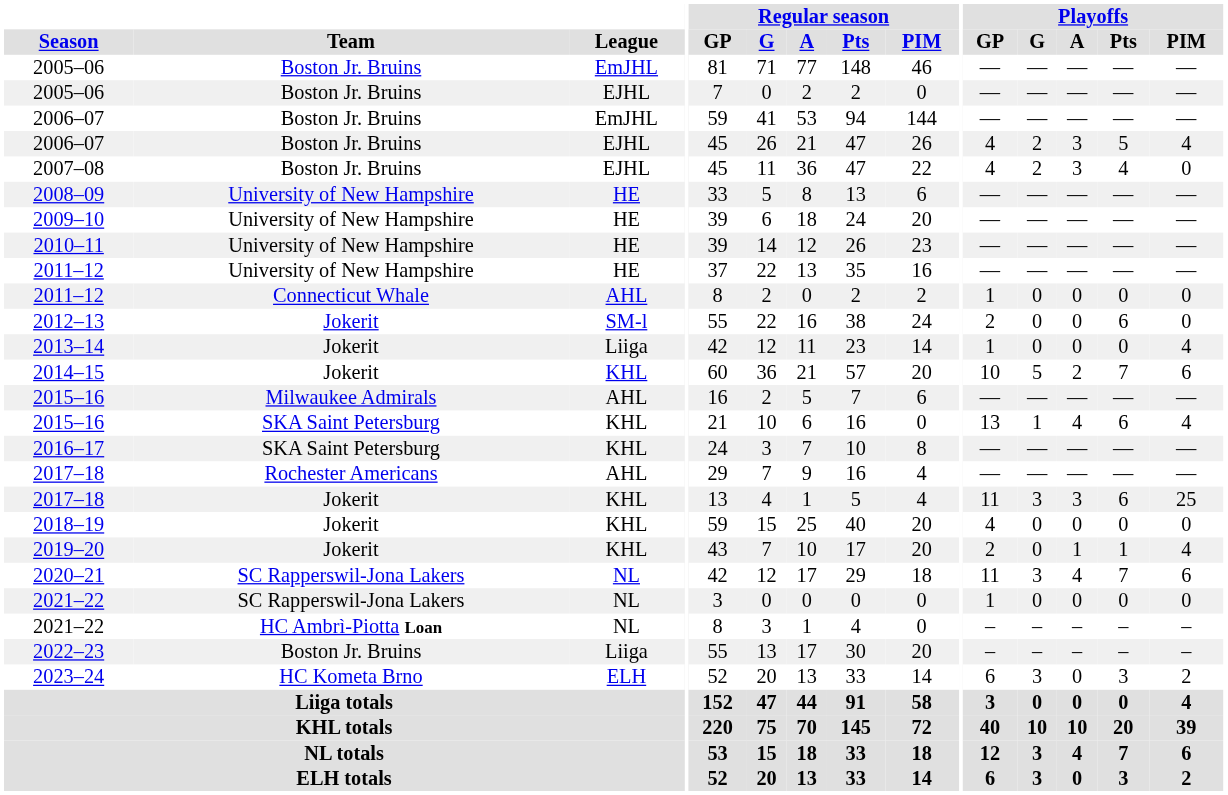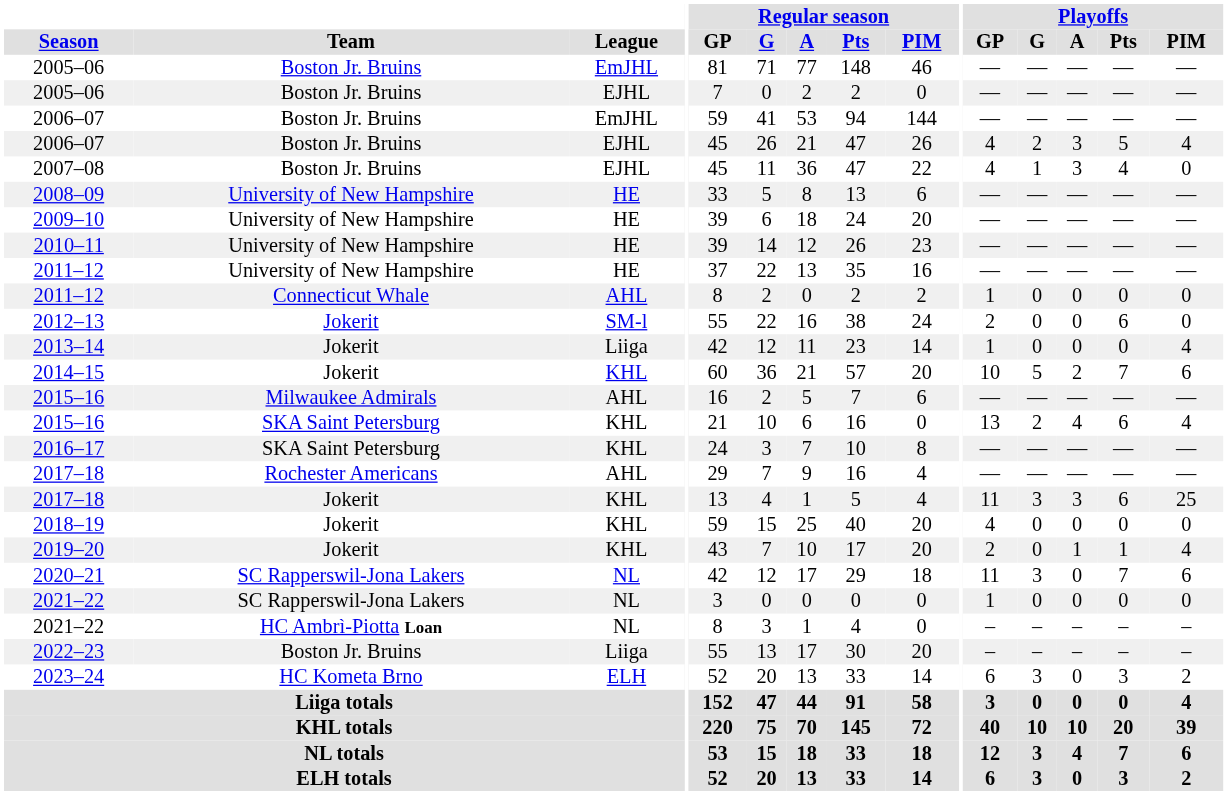2007–08 | Playoffs / G: 2 -> 1
2015–16 / KHL | Playoffs / G: 1 -> 2
2020–21 | Playoffs / A: 4 -> 0
